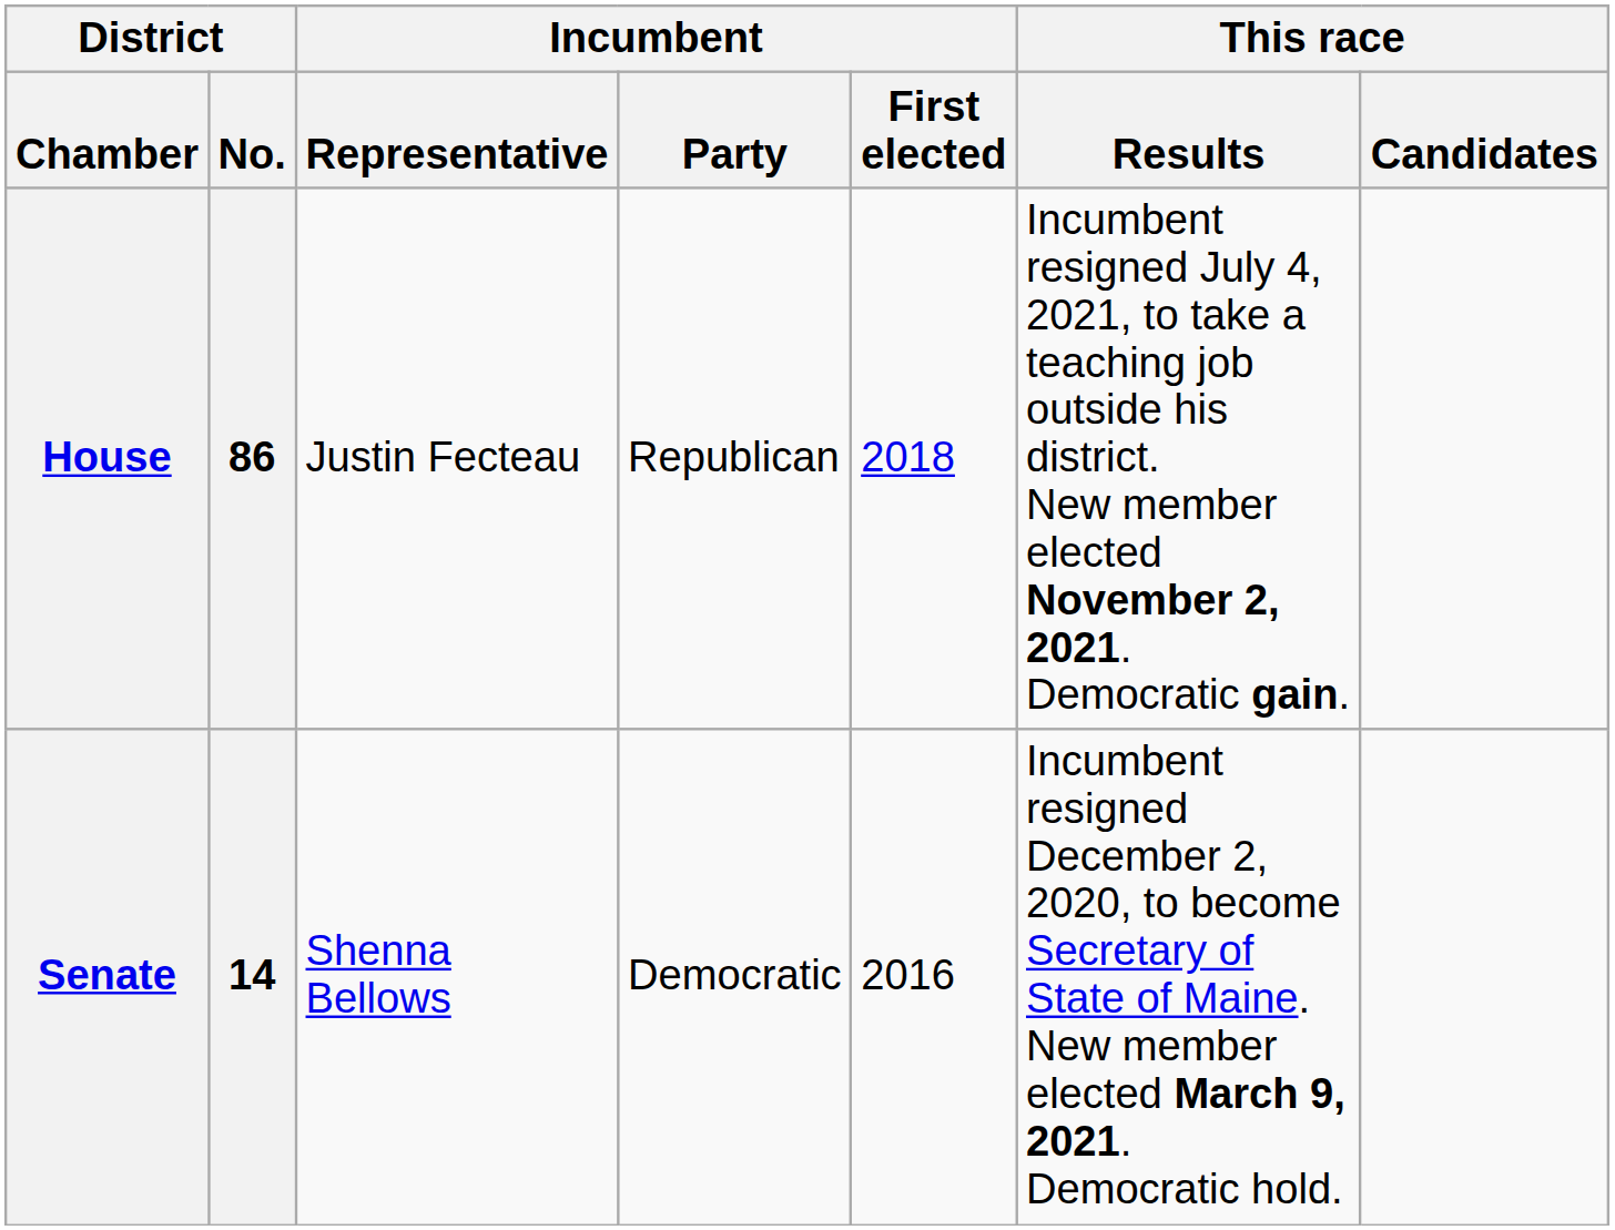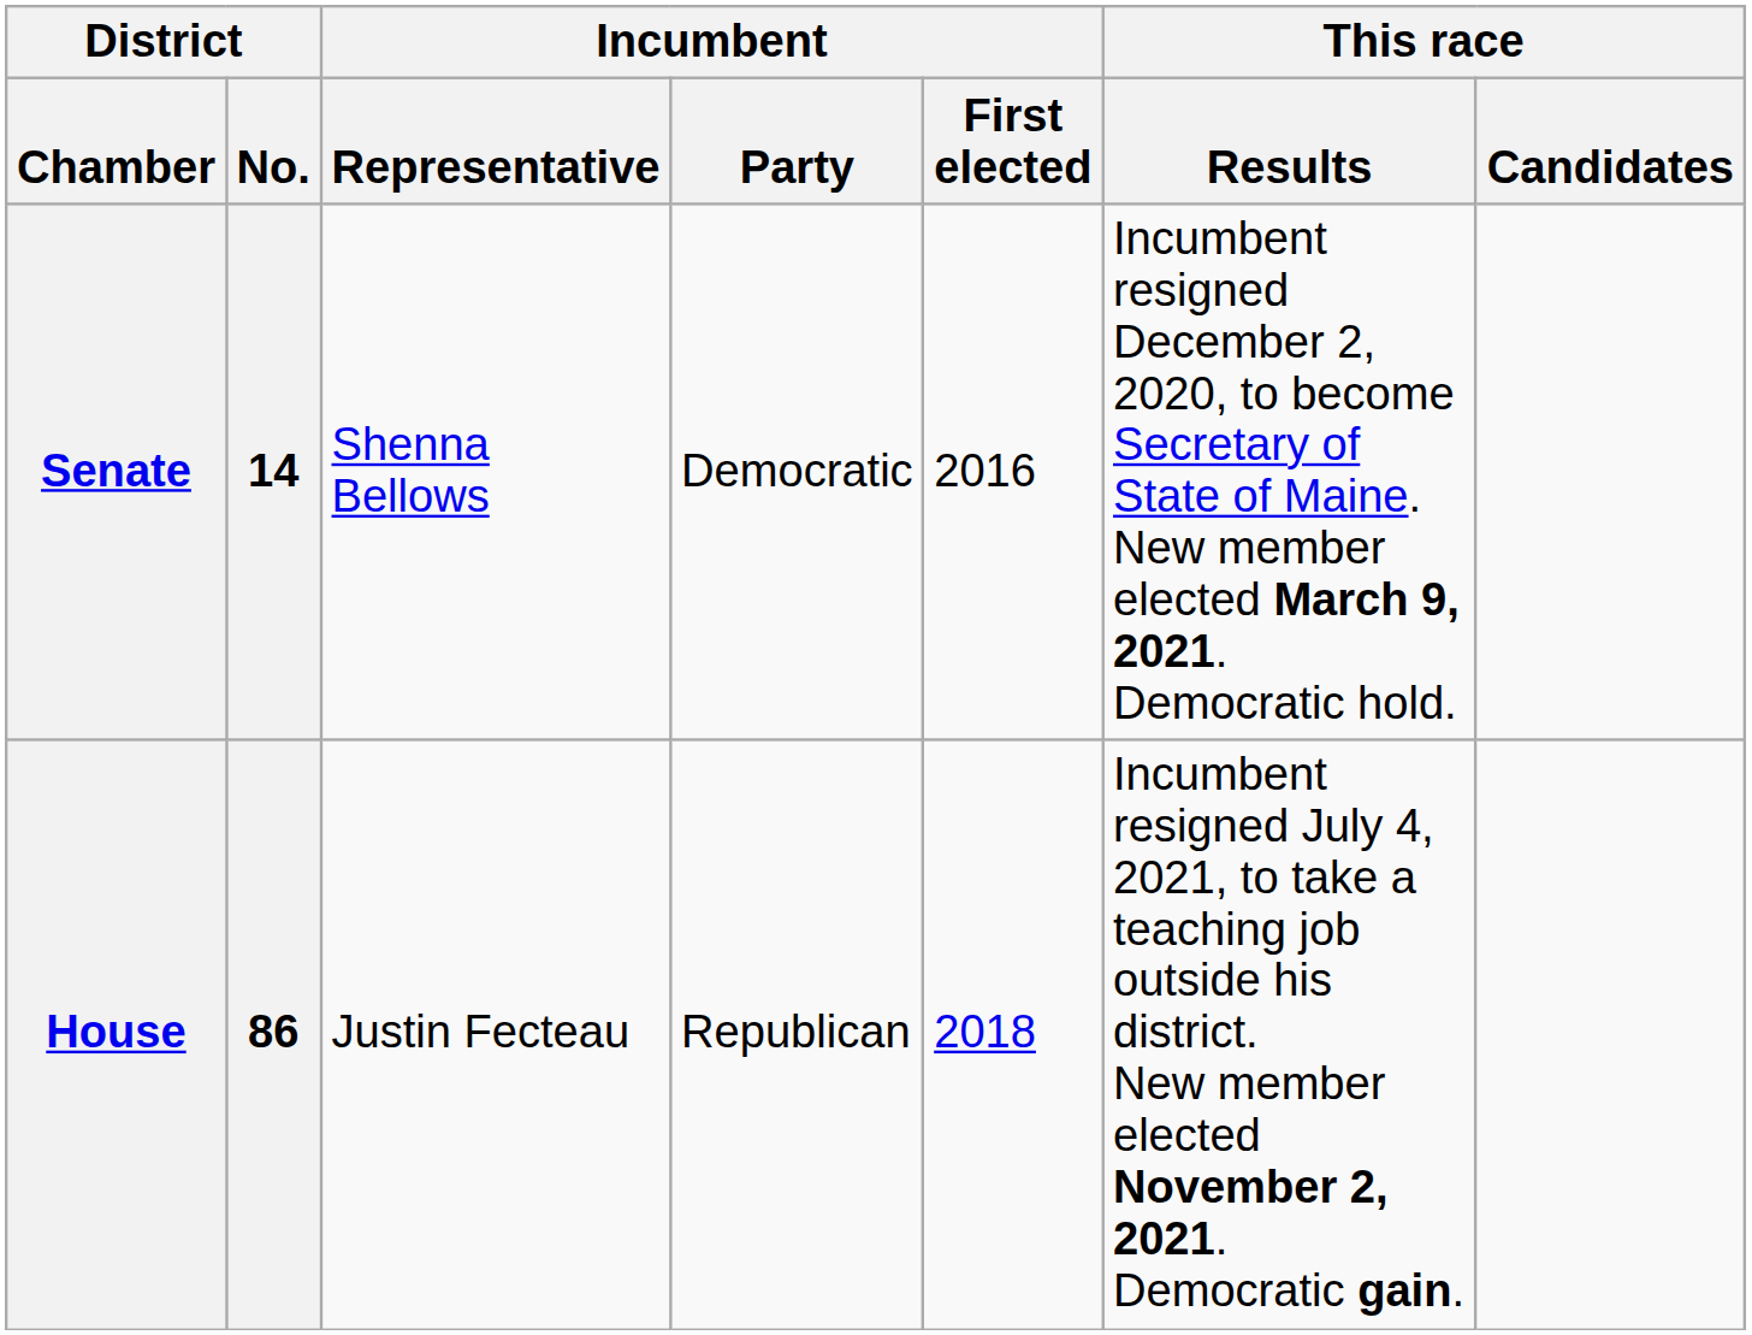rows swapped: Senate <-> House
